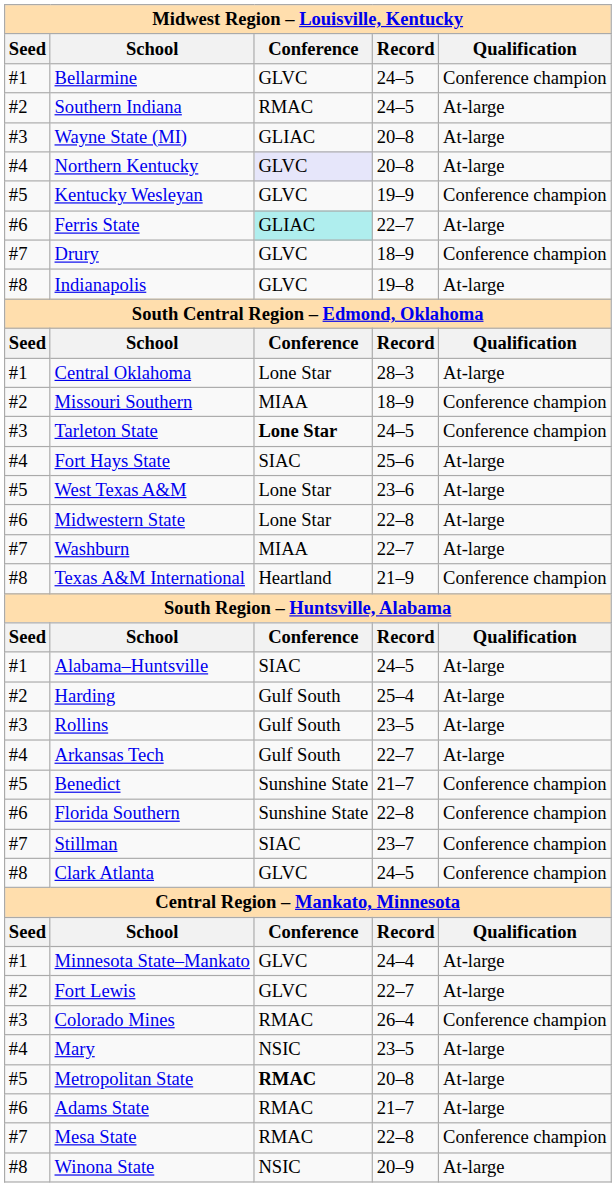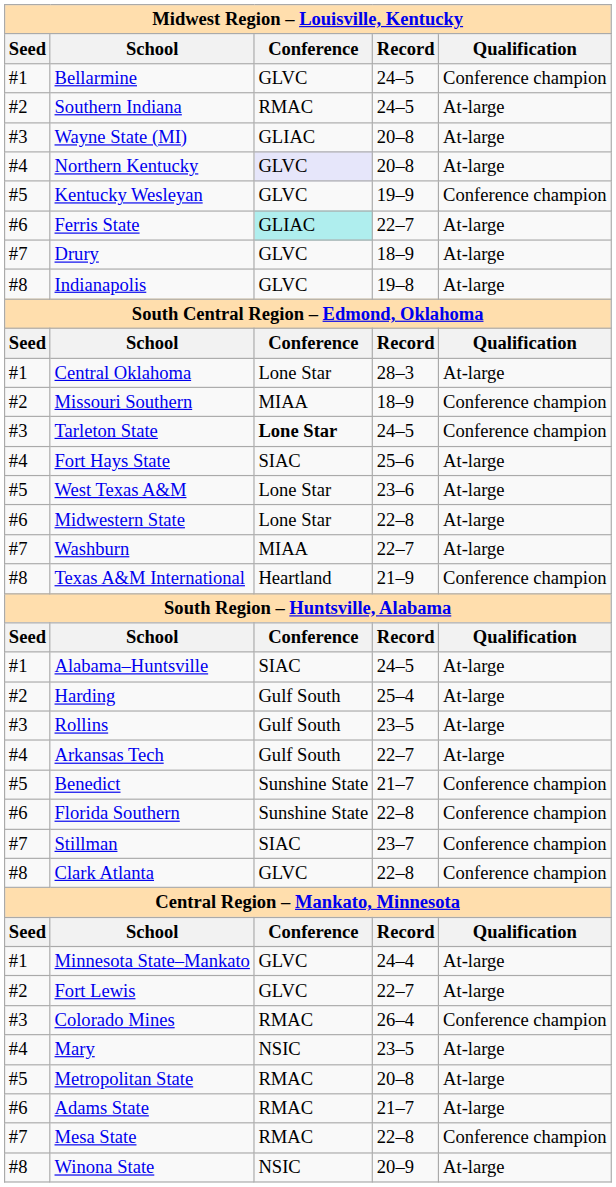Drury | Qualification: Conference champion -> At-large
Clark Atlanta | Record: 24–5 -> 22–8
Metropolitan State | Conference: bold -> normal
